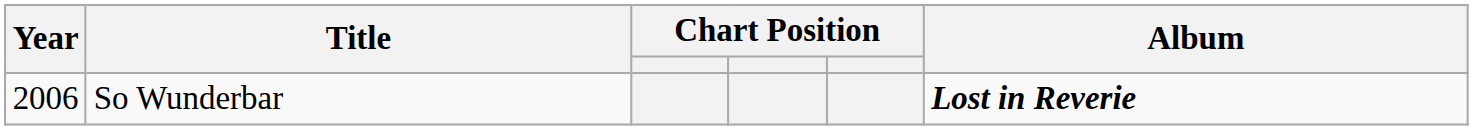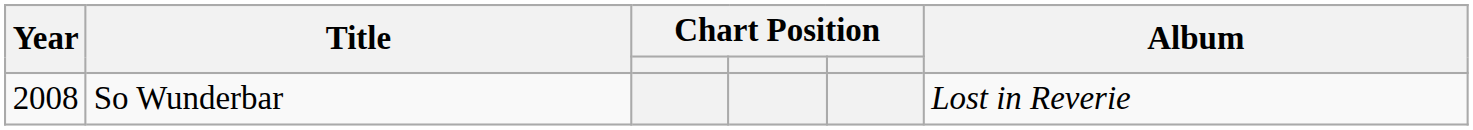So Wunderbar | Year: 2006 -> 2008
So Wunderbar | Album: bold -> normal
